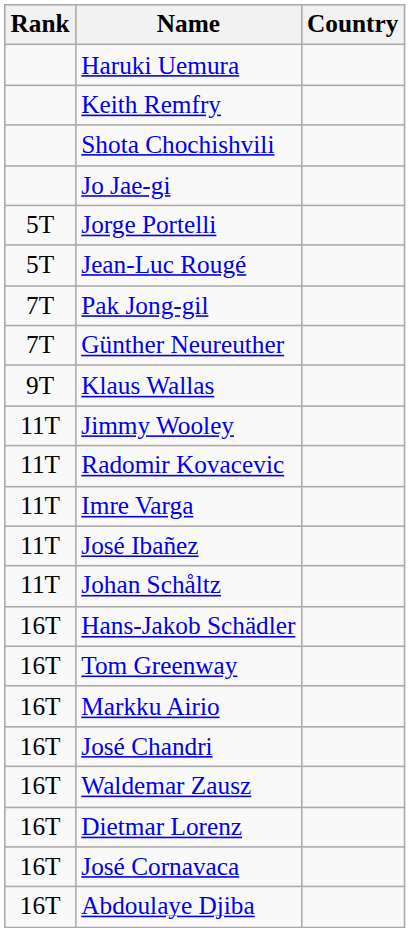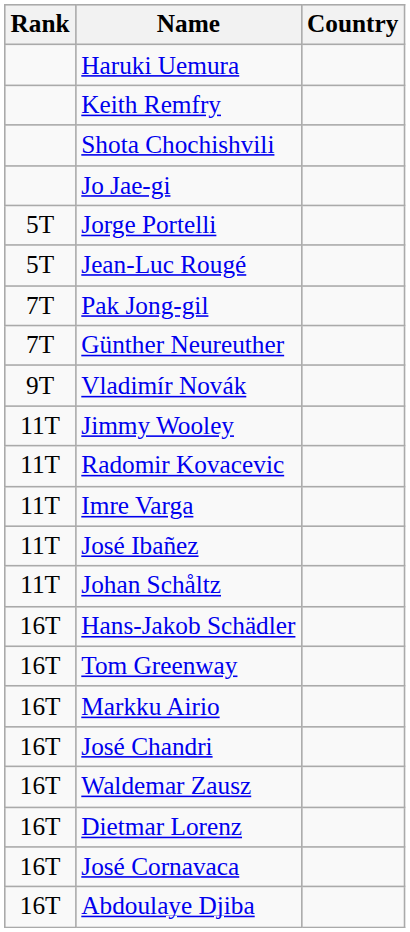+ row: 9T | Vladimír Novák
- row: 9T | Klaus Wallas
